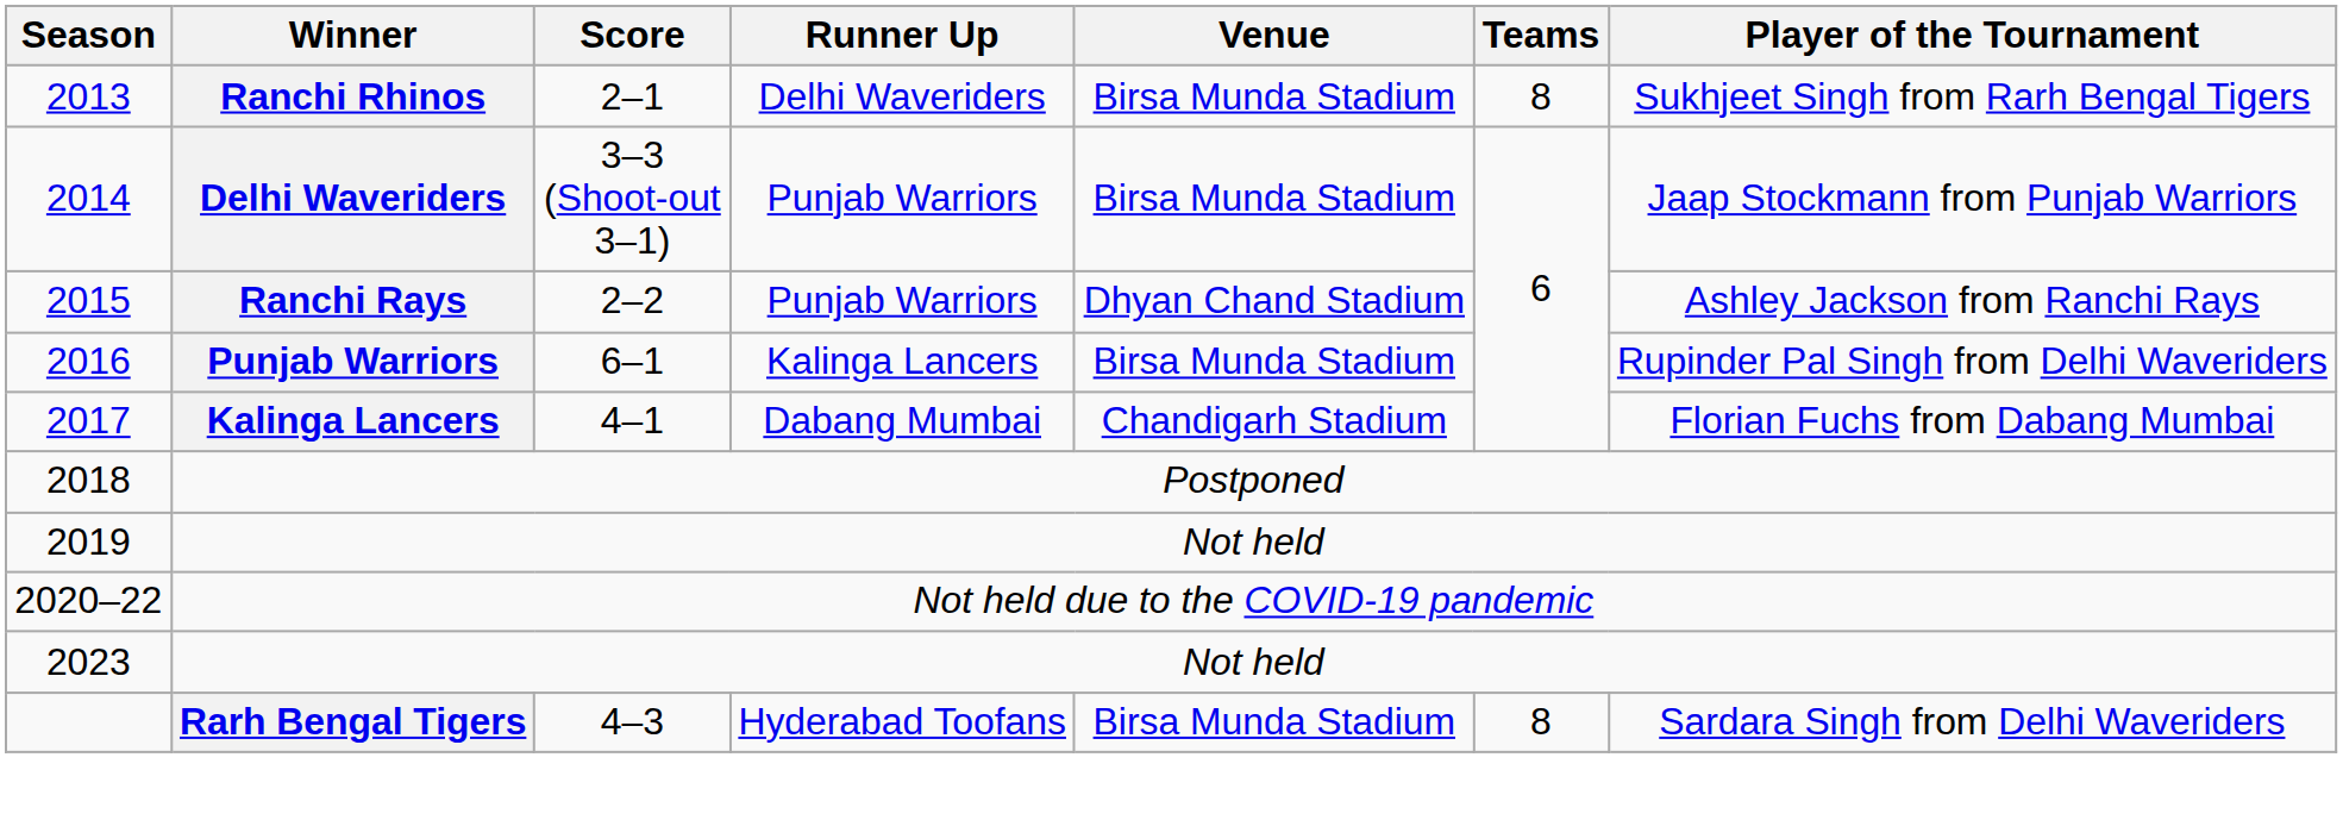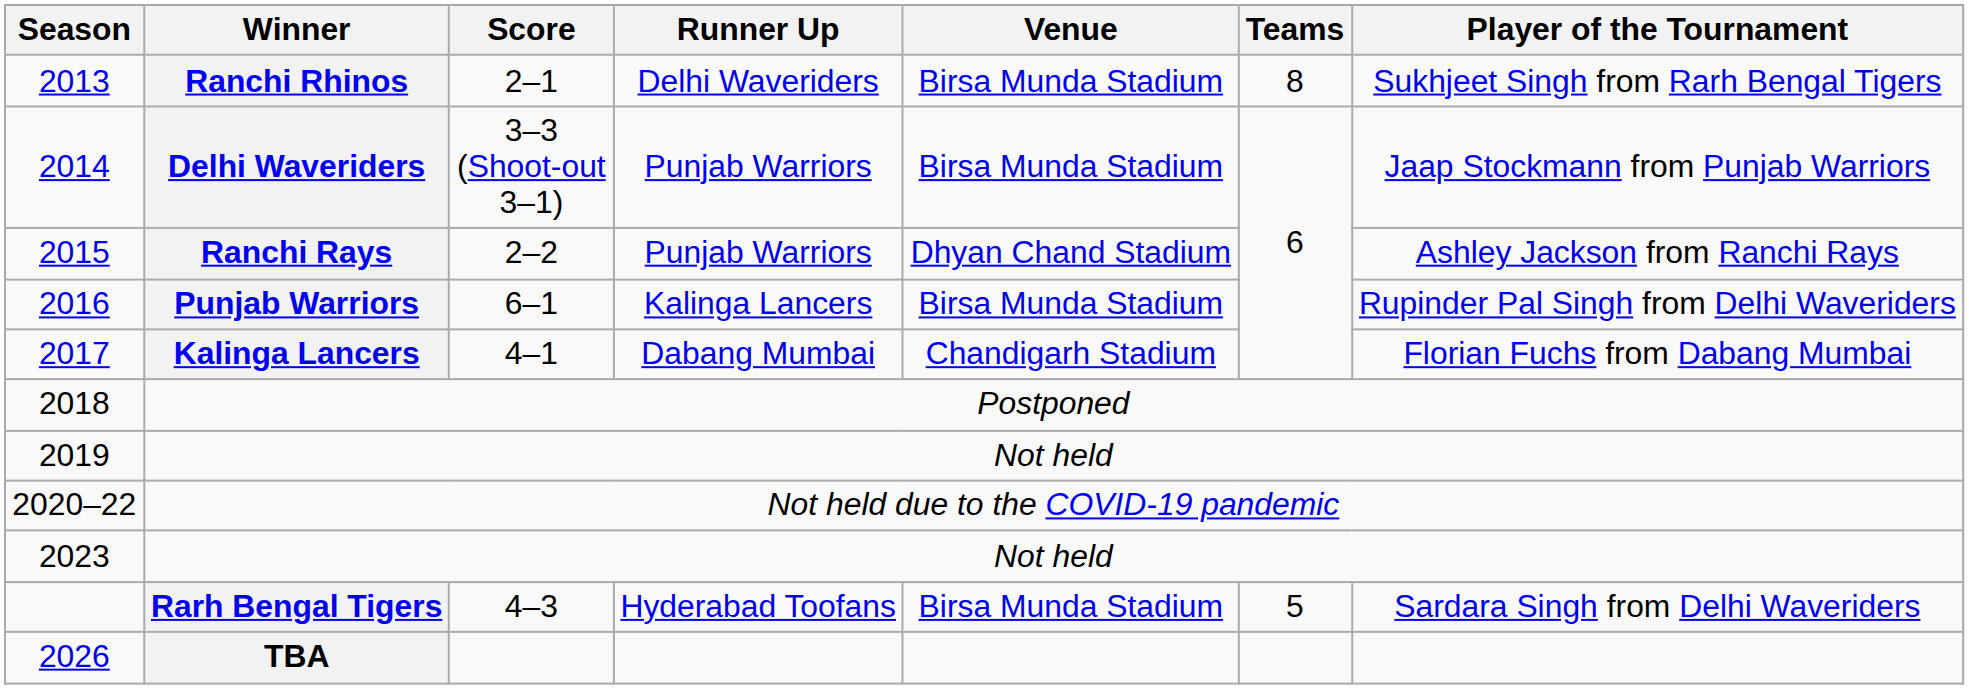Rarh Bengal Tigers | Teams: 8 -> 5
+ row: 2026 | TBA
